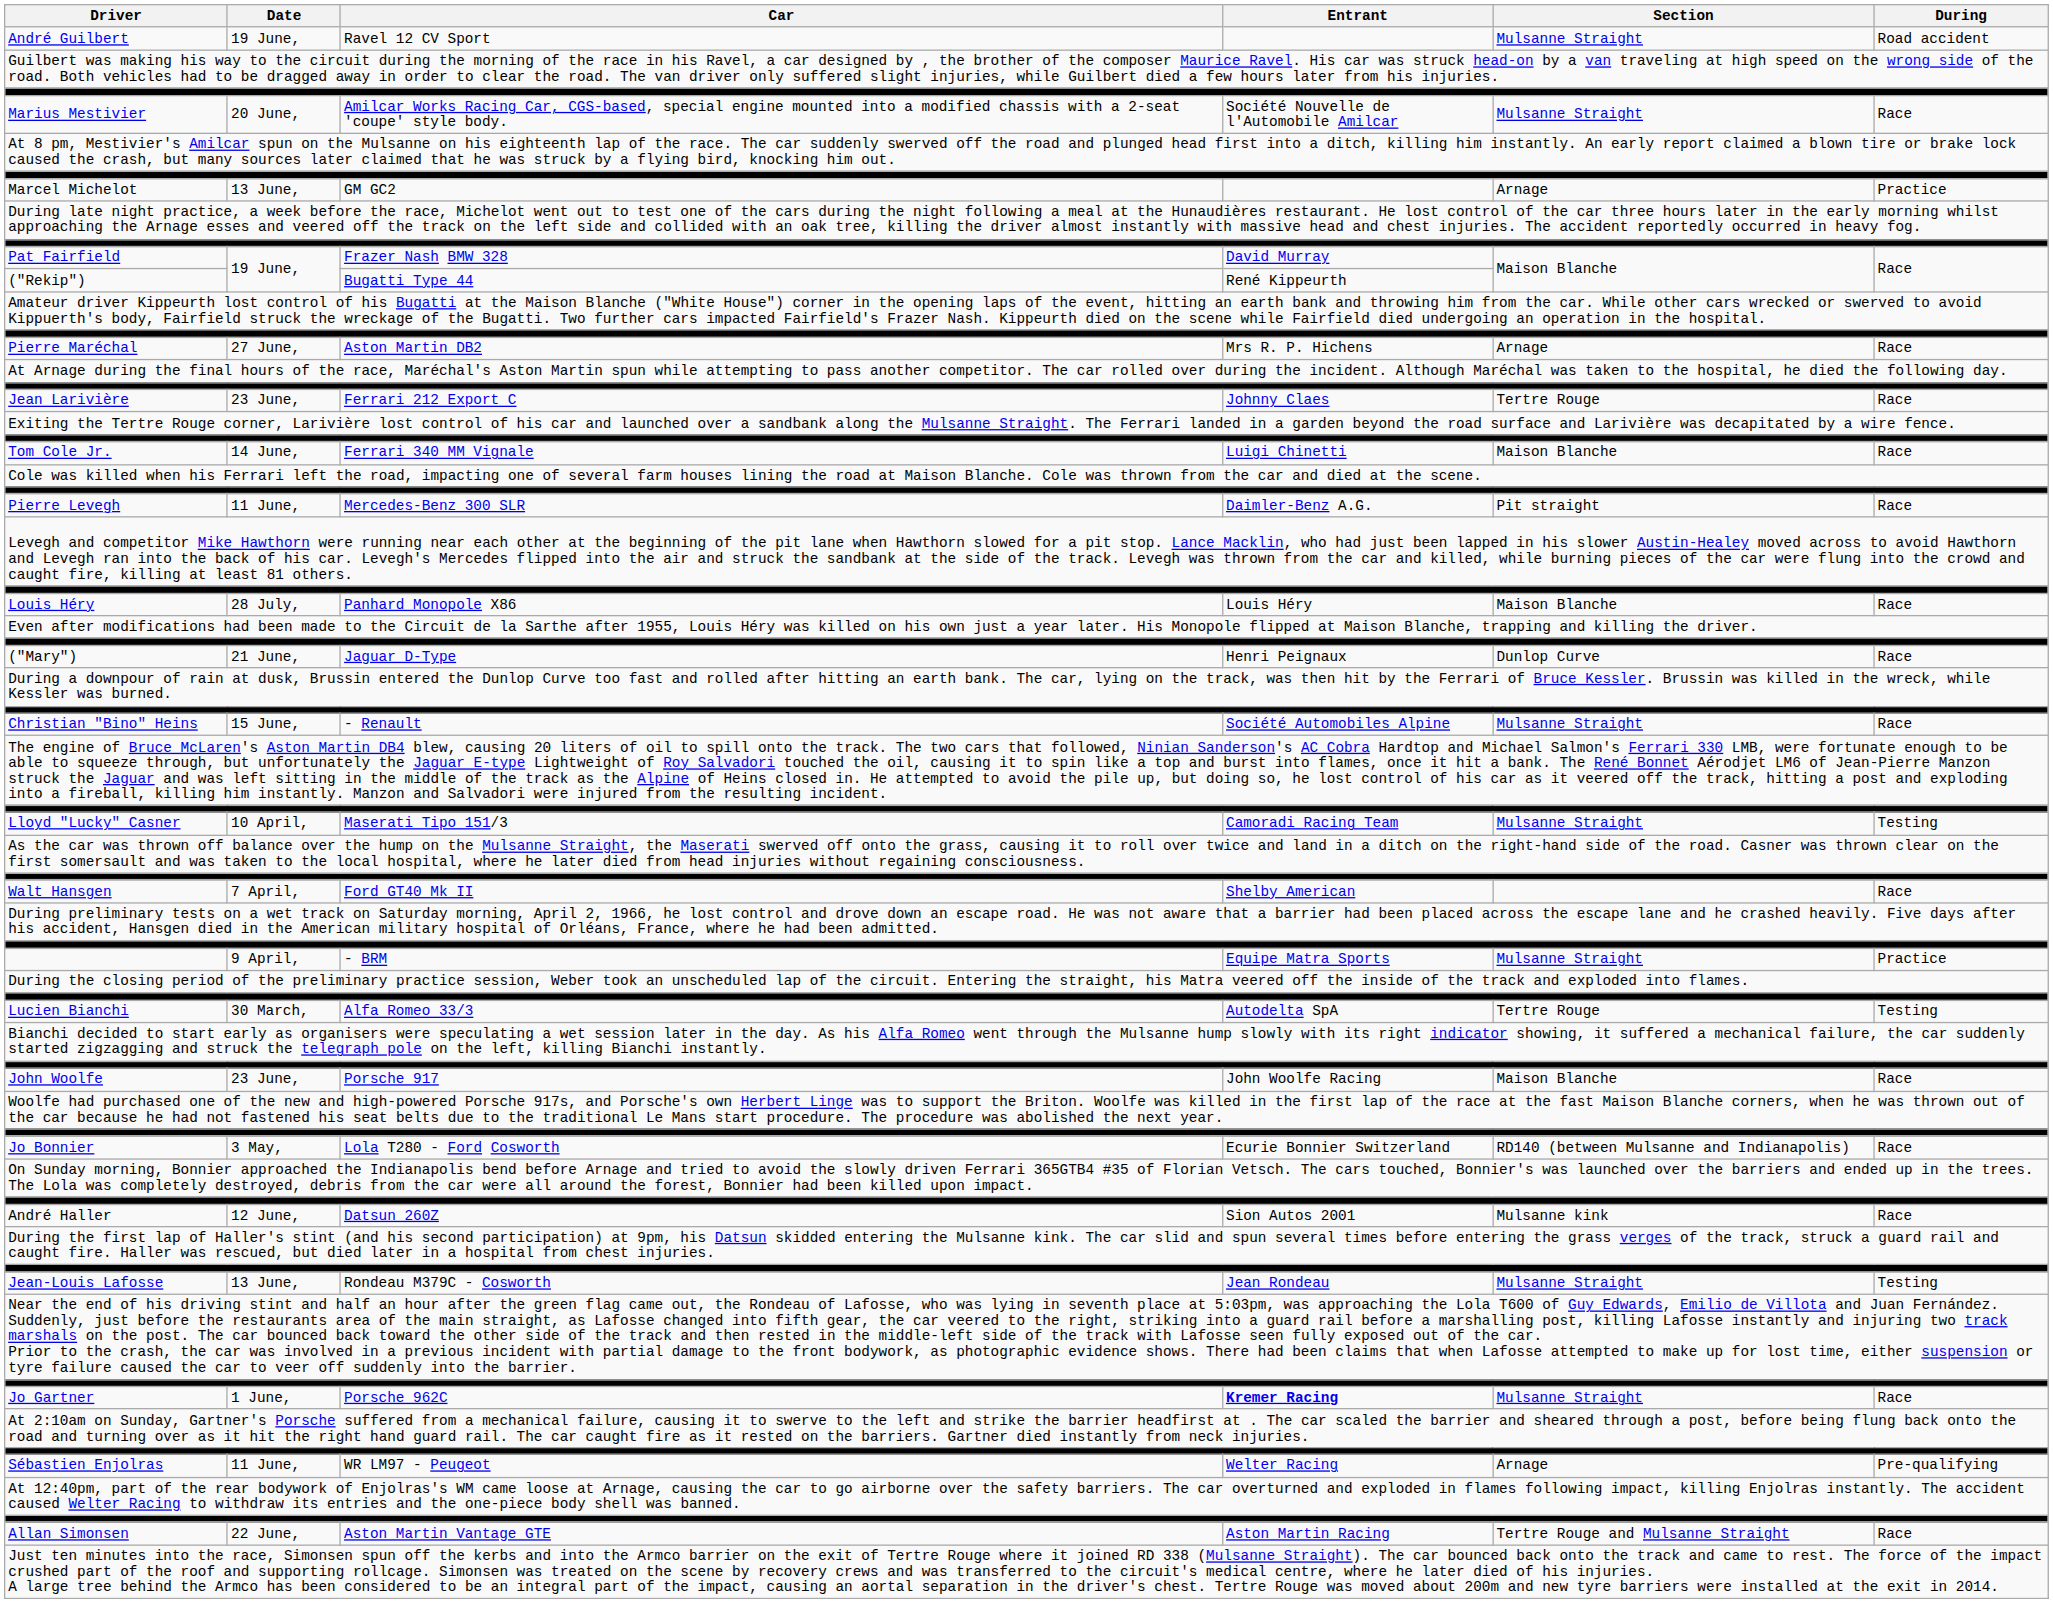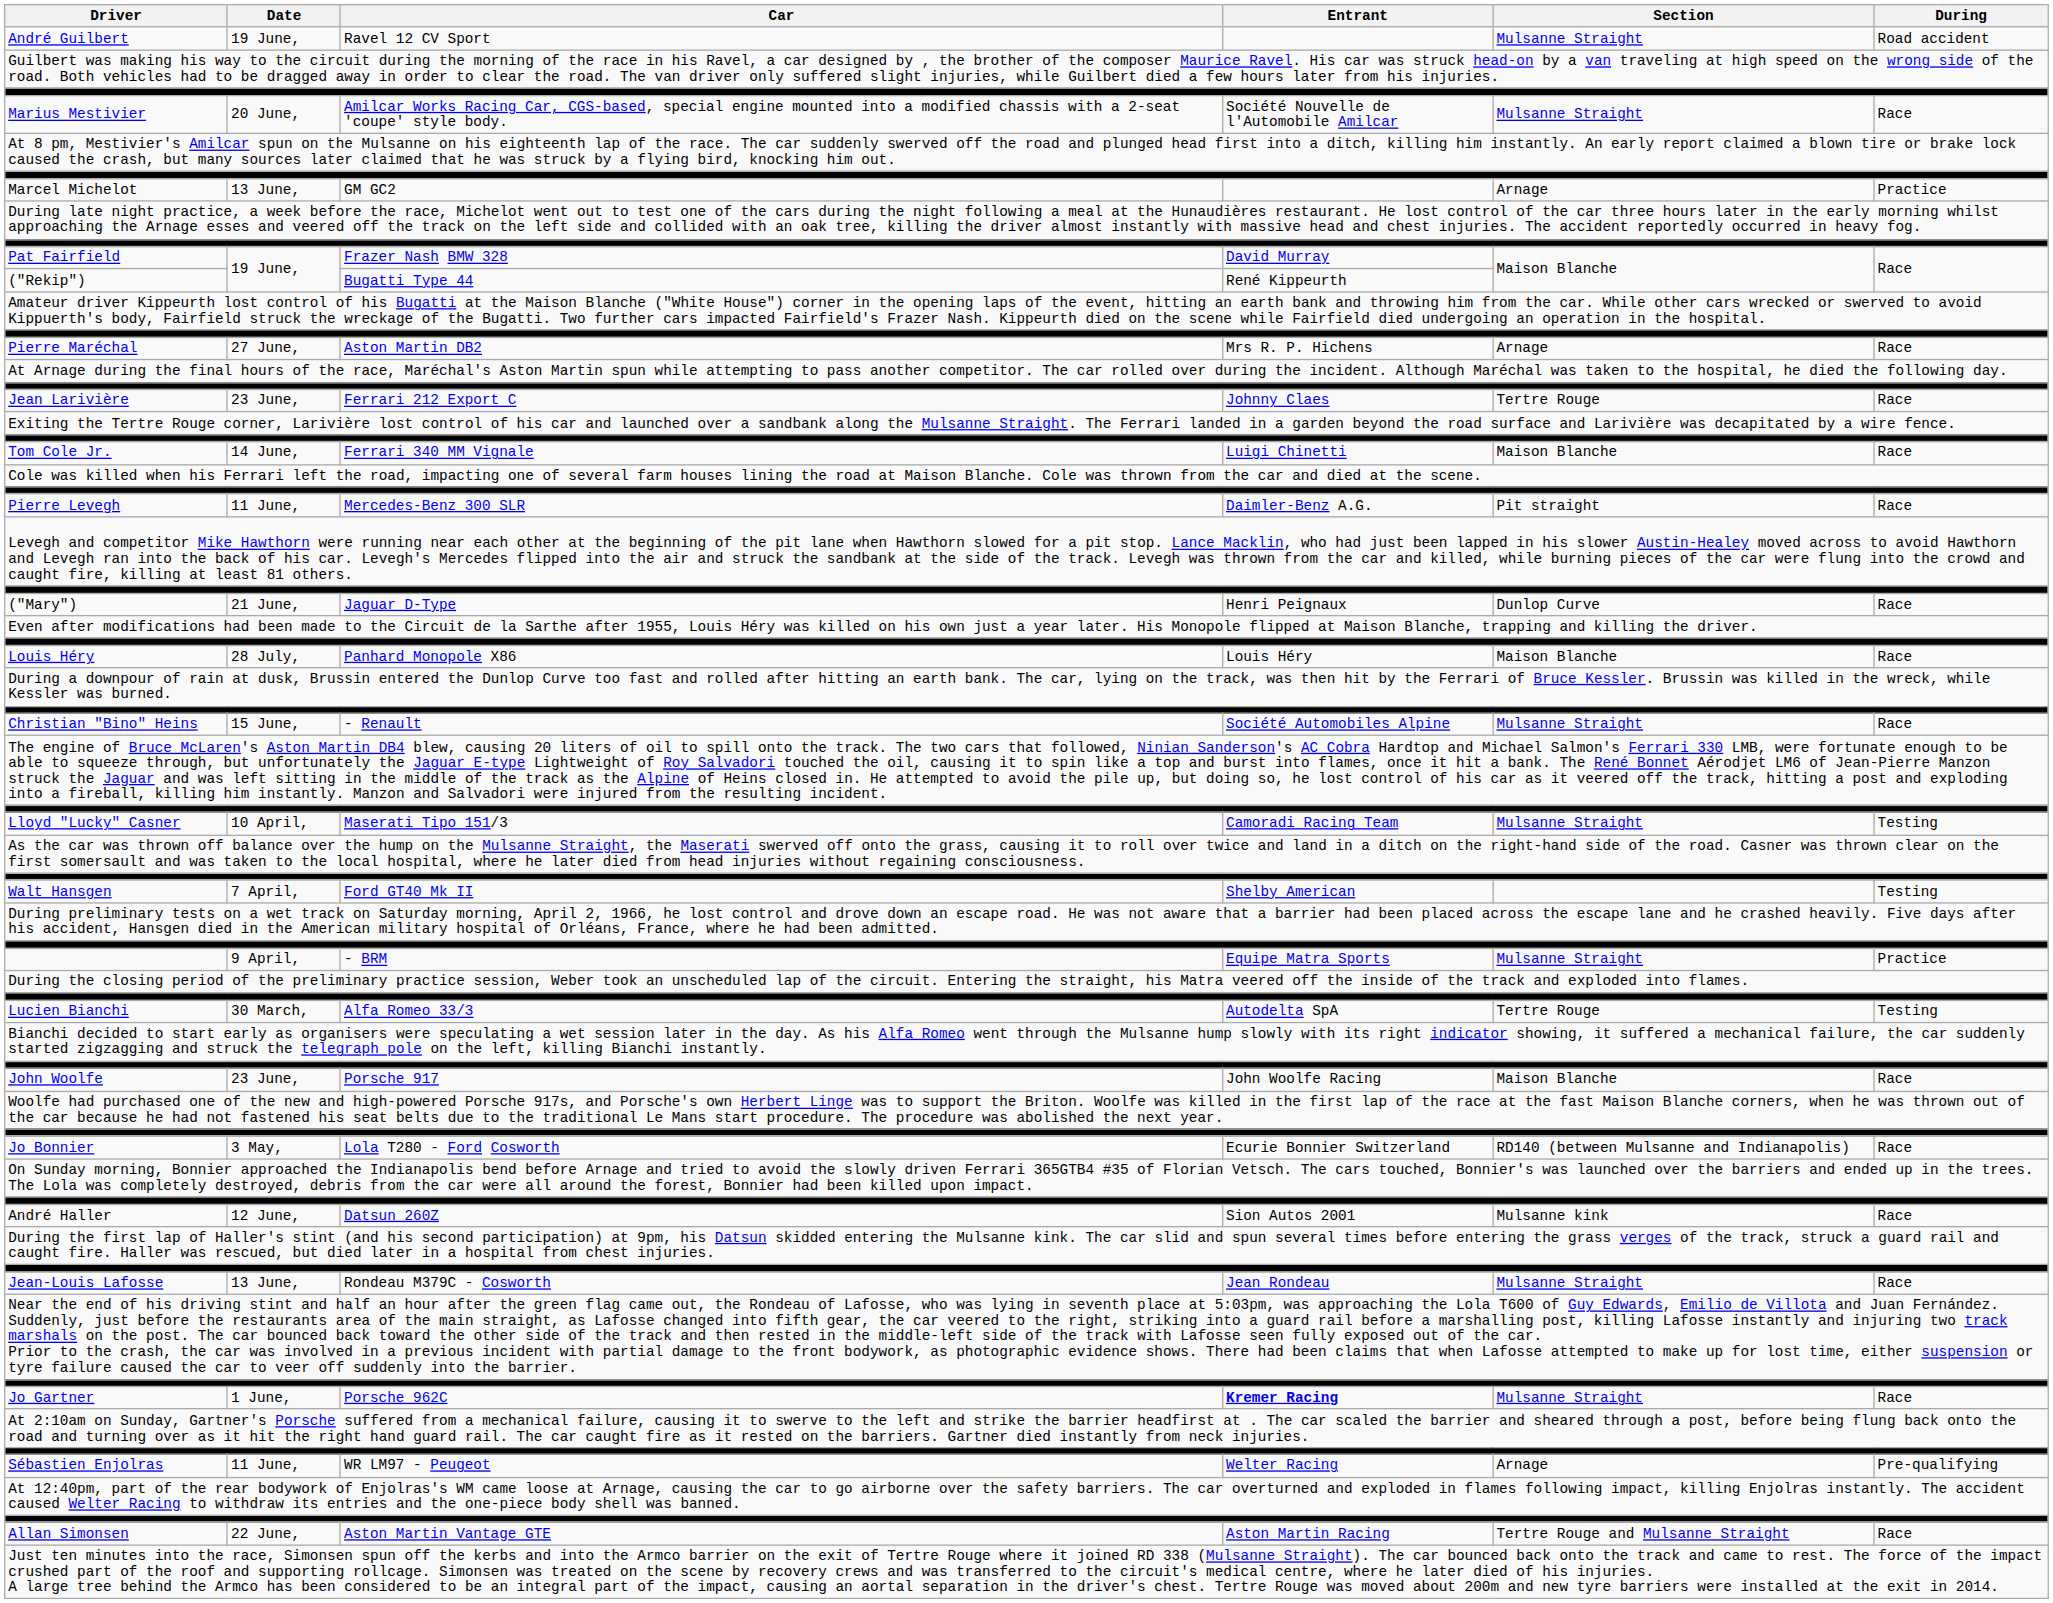rows swapped: Panhard Monopole X86 <-> Jaguar D-Type
Ford GT40 Mk II | During: Race -> Testing
Rondeau M379C - Cosworth | During: Testing -> Race
